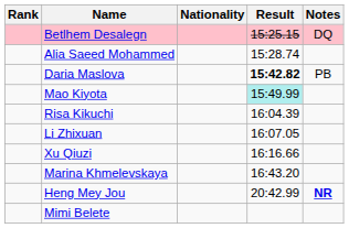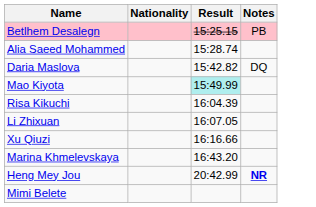- column: Rank
Betlhem Desalegn | Notes: DQ -> PB
Daria Maslova | Result: bold -> normal
Daria Maslova | Notes: PB -> DQ
